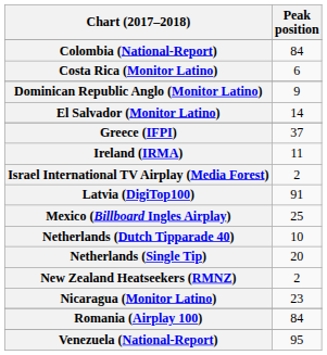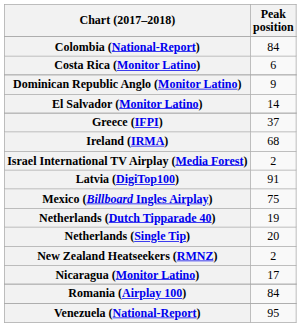Ireland (IRMA) | Peak position: 11 -> 68
Mexico (Billboard Ingles Airplay) | Peak position: 25 -> 75
Netherlands (Dutch Tipparade 40) | Peak position: 10 -> 19
Nicaragua (Monitor Latino) | Peak position: 23 -> 17
